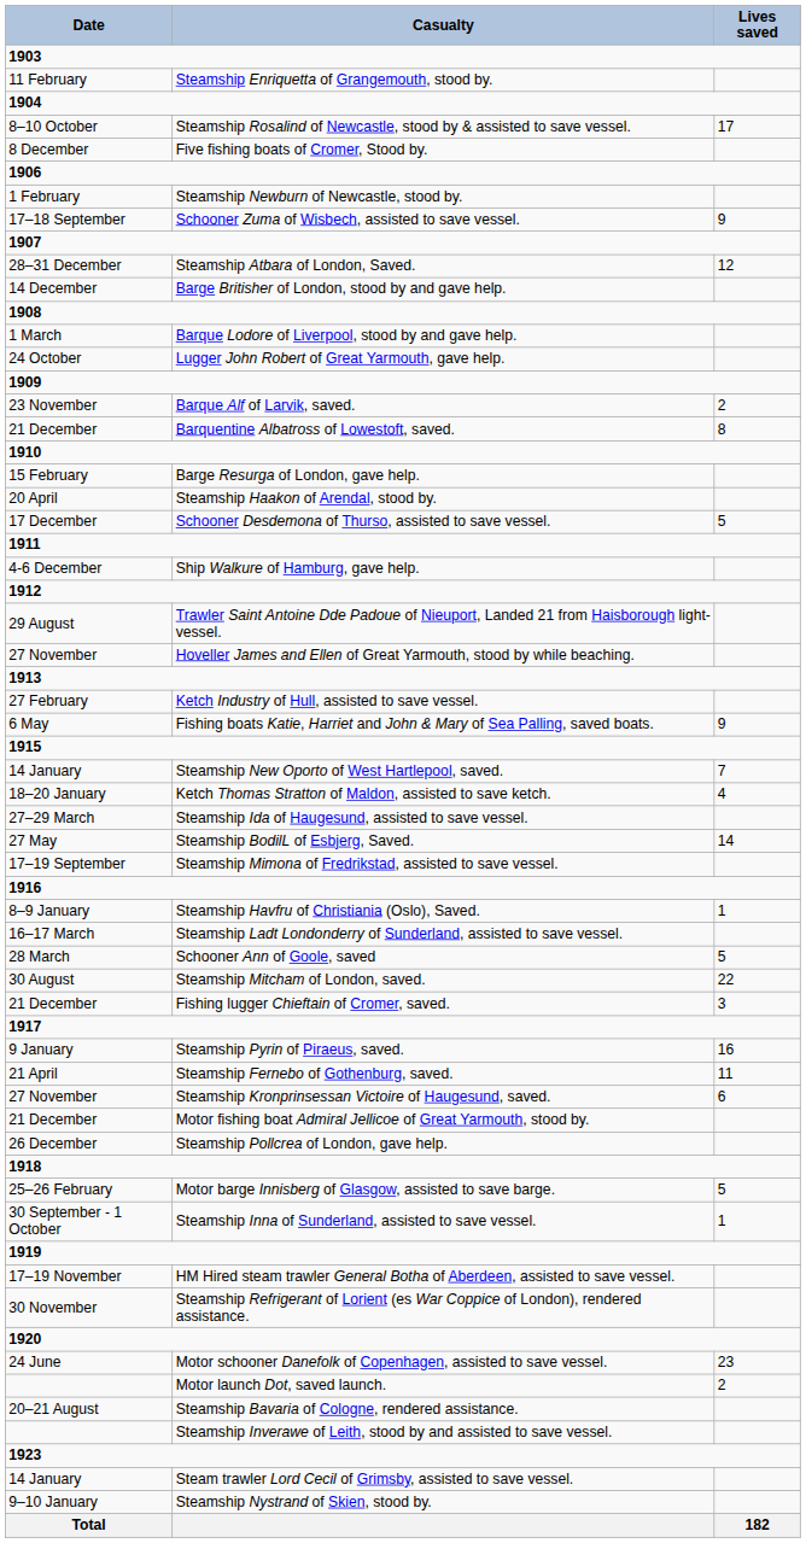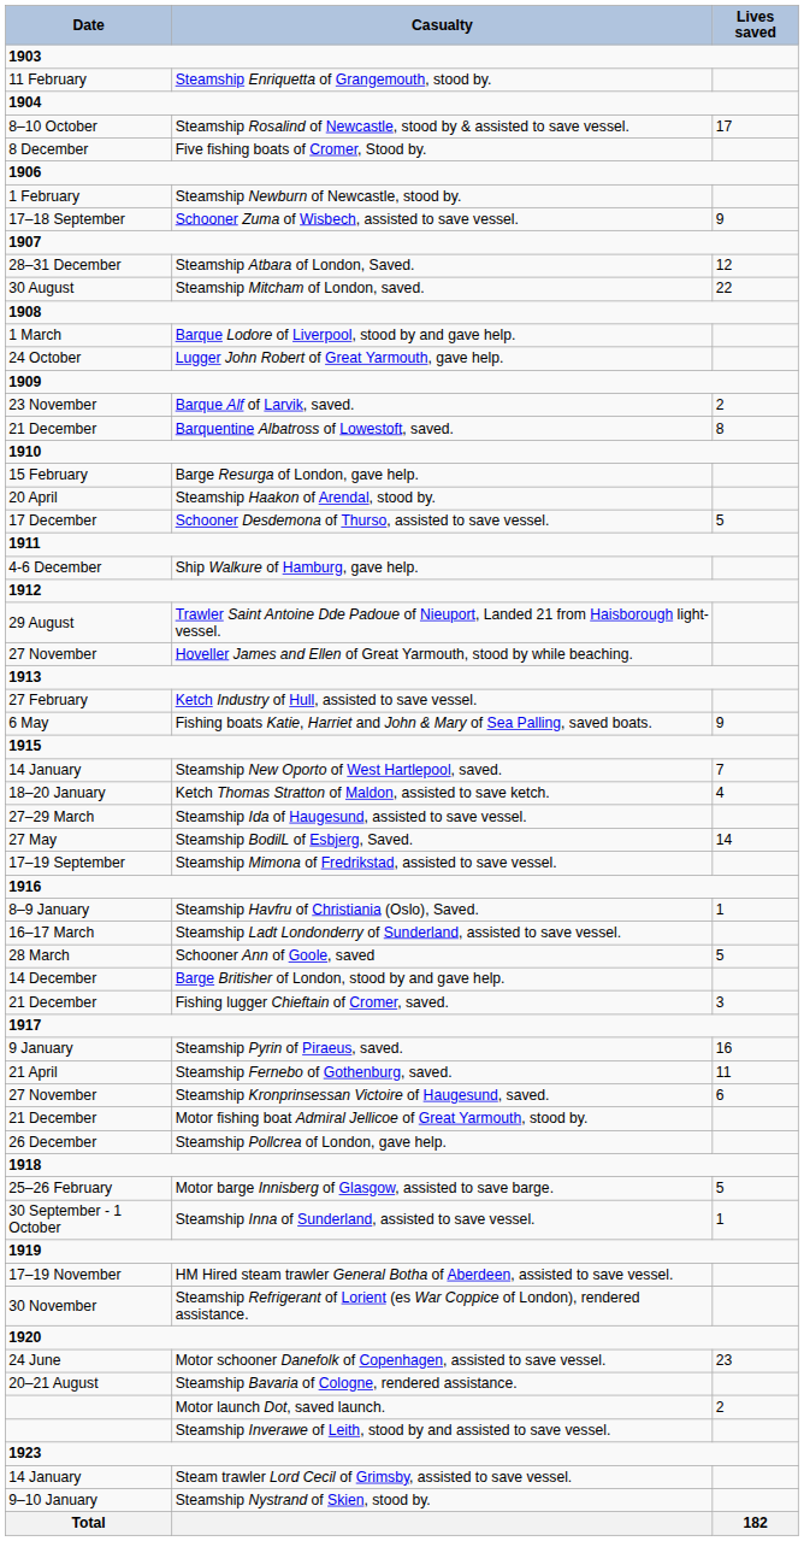rows swapped: Barge Britisher of London, stood by and gave help. <-> Steamship Mitcham of London, saved.
rows swapped: Steamship Bavaria of Cologne, rendered assistance. <-> Motor launch Dot, saved launch.
